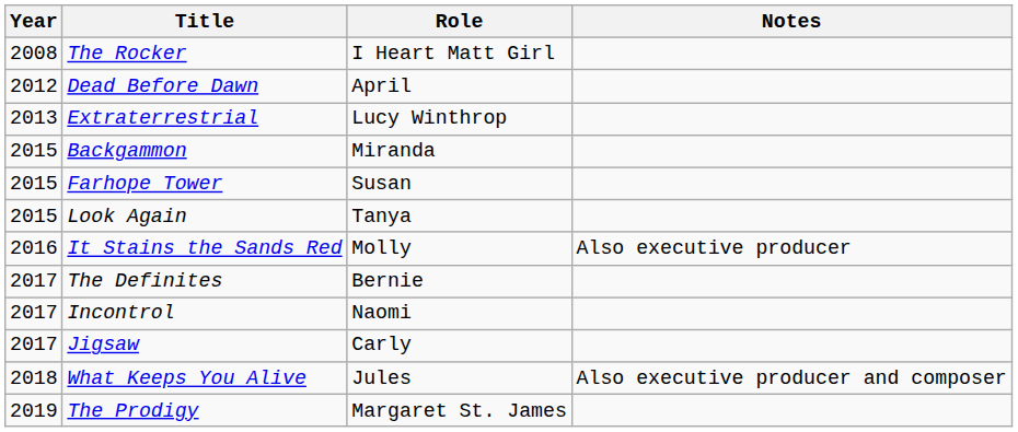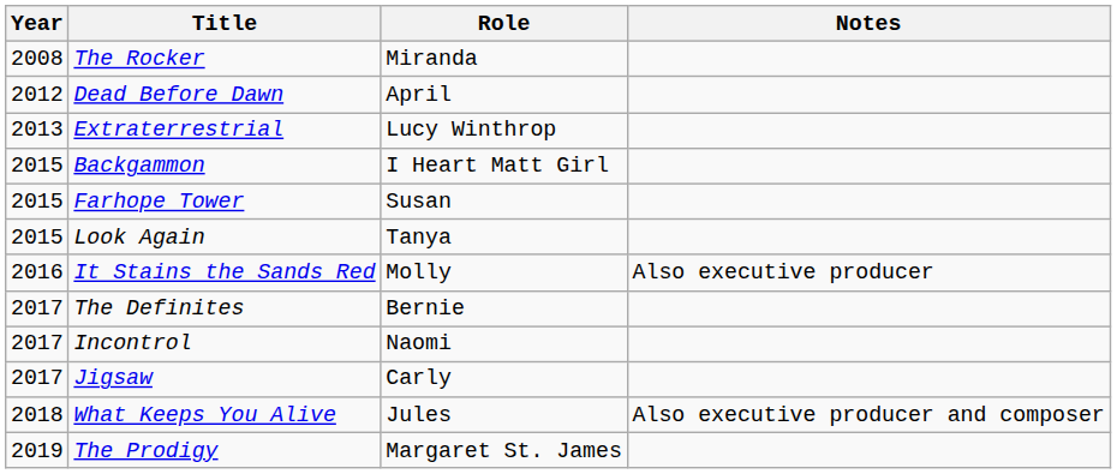The Rocker | Role: I Heart Matt Girl -> Miranda
Backgammon | Role: Miranda -> I Heart Matt Girl
